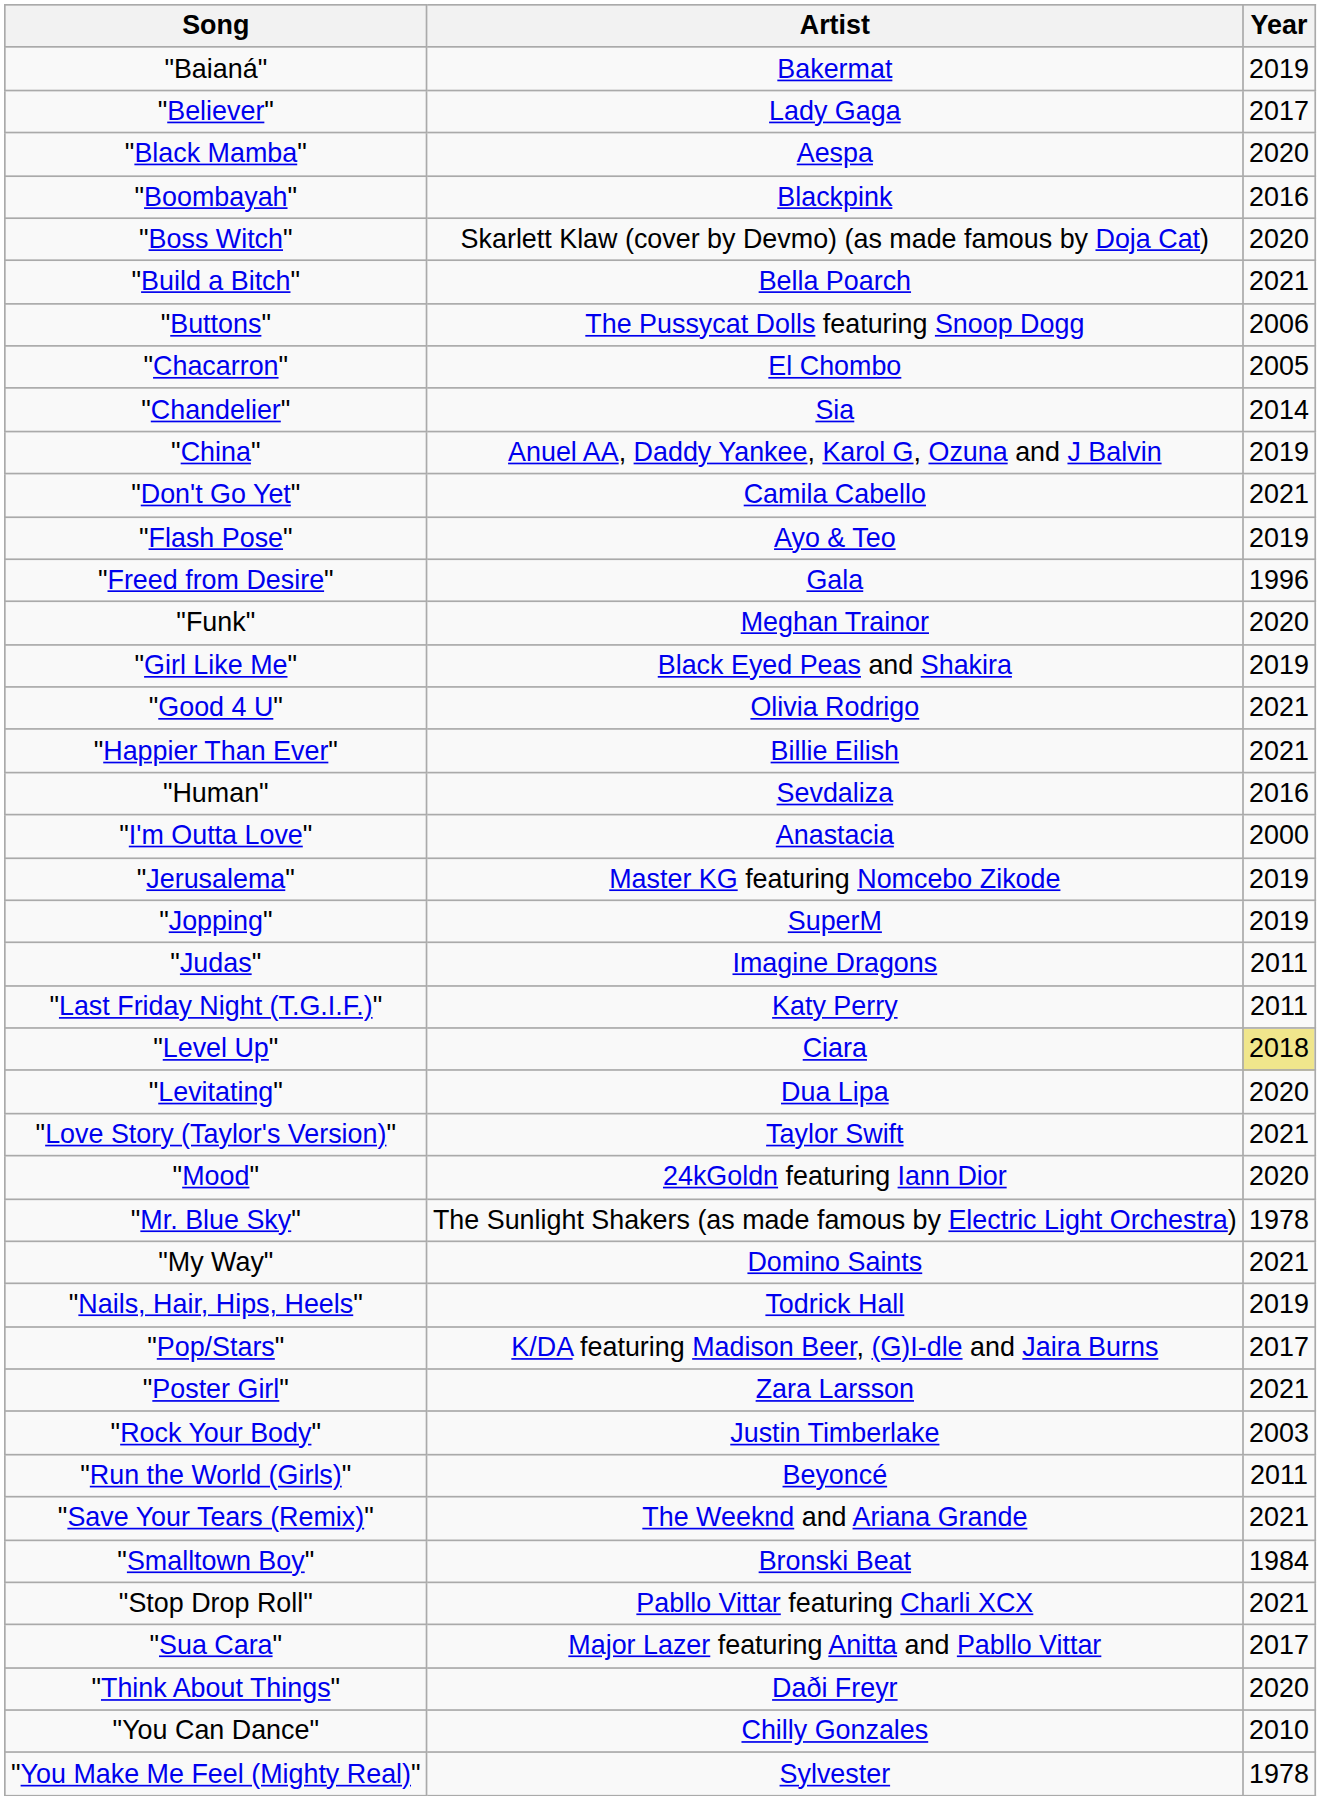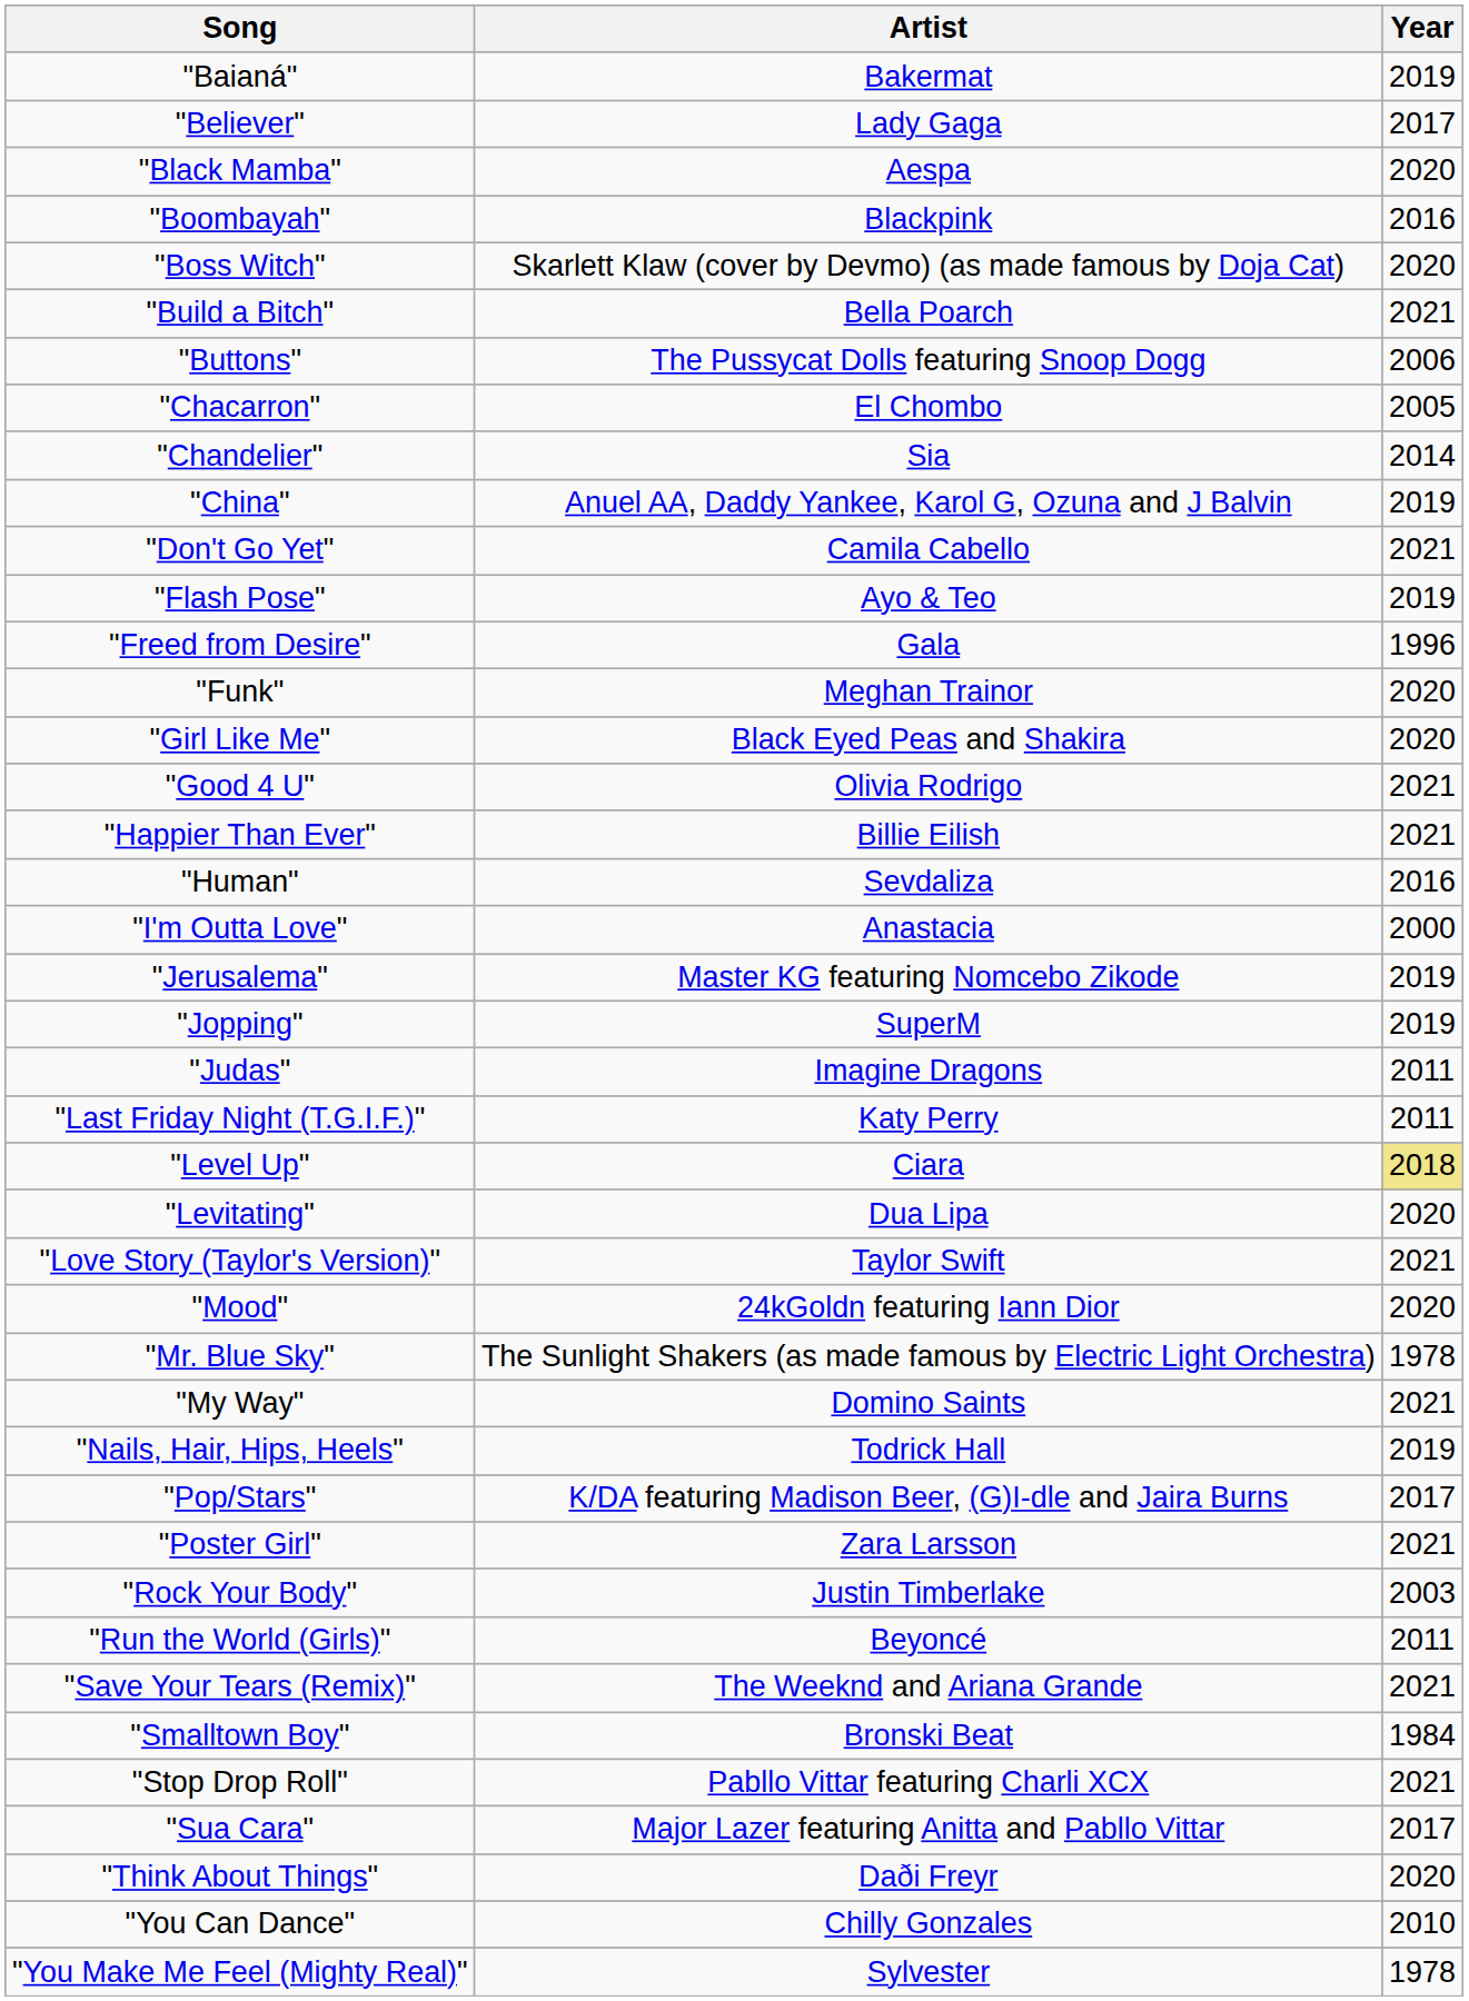"Girl Like Me" | Year: 2019 -> 2020
